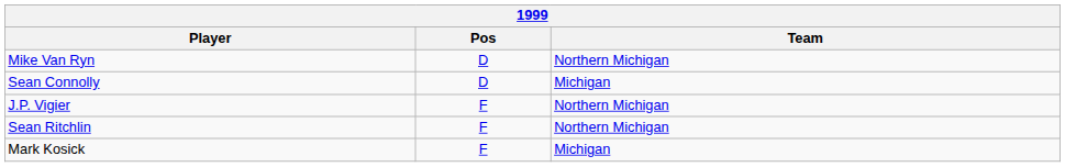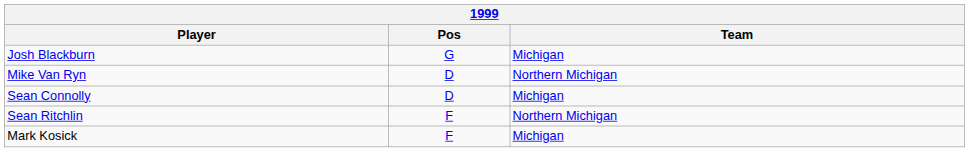+ row: Josh Blackburn | G | Michigan
- row: J.P. Vigier | F | Northern Michigan
